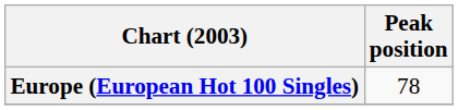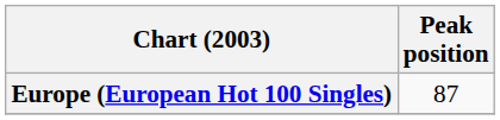Europe (European Hot 100 Singles) | Peak position: 78 -> 87
